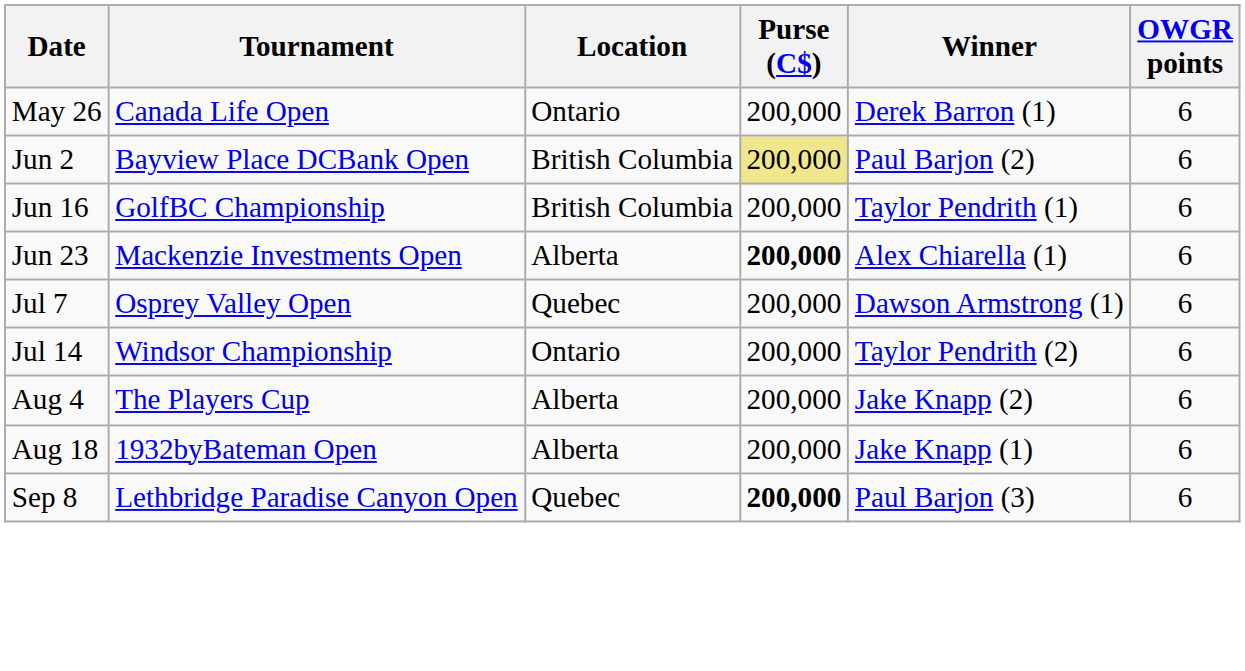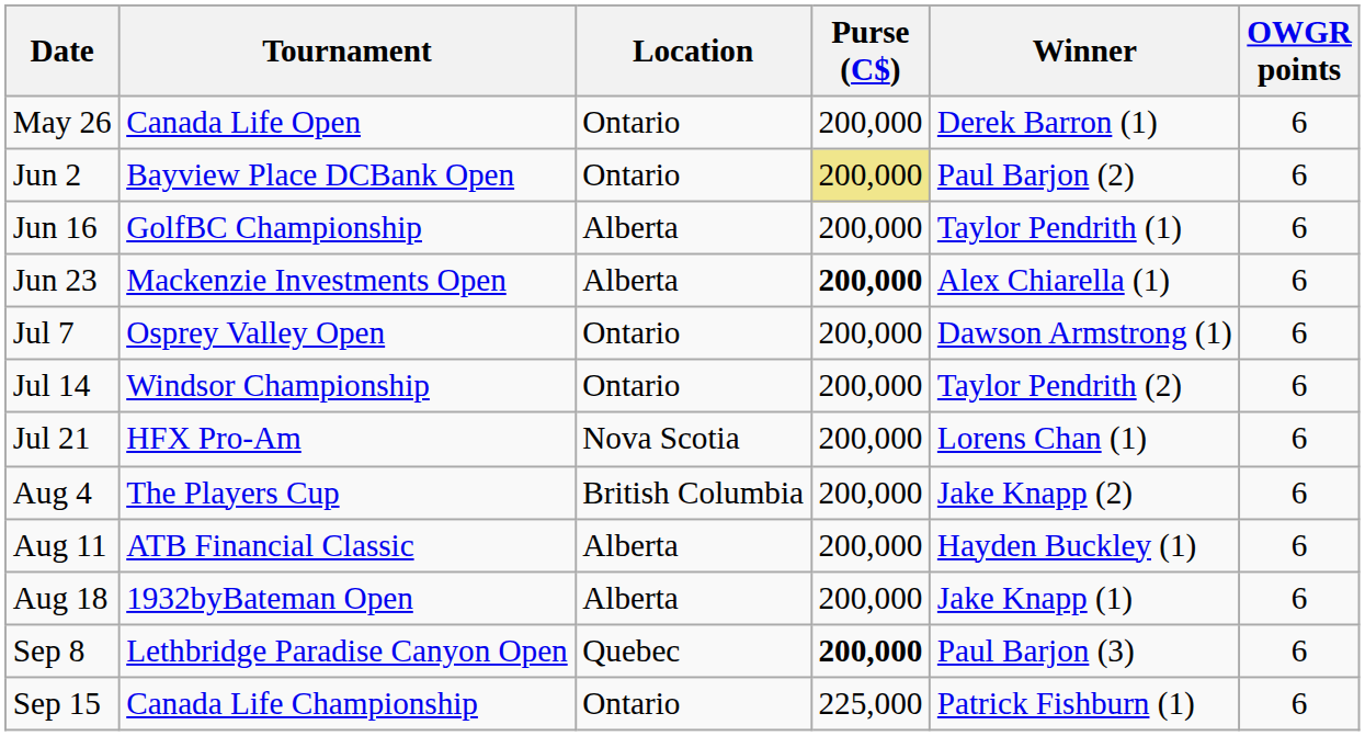Jun 2 | Location: British Columbia -> Ontario
Jun 16 | Location: British Columbia -> Alberta
Jul 7 | Location: Quebec -> Ontario
+ row: Jul 21 | HFX Pro-Am | Nova Scotia | 200,000 | Lorens Chan (1) | 6
Aug 4 | Location: Alberta -> British Columbia
+ row: Aug 11 | ATB Financial Classic | Alberta | 200,000 | Hayden Buckley (1) | 6
+ row: Sep 15 | Canada Life Championship | Ontario | 225,000 | Patrick Fishburn (1) | 6
